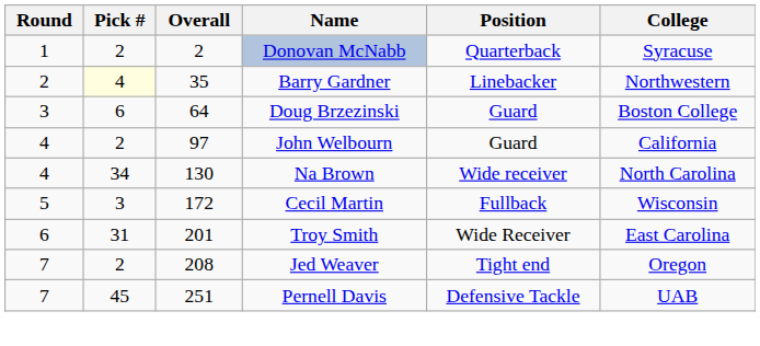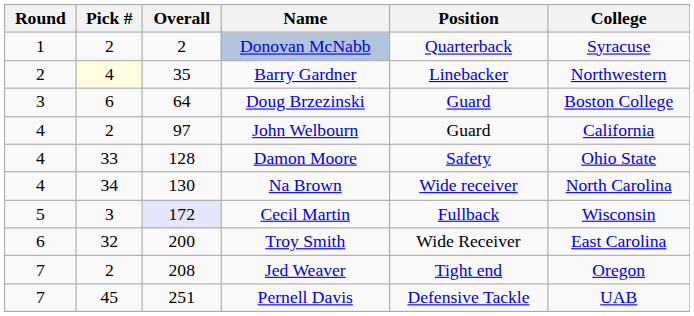+ row: 4 | 33 | 128 | Damon Moore | Safety | Ohio State
Cecil Martin | Overall: no background -> lavender background
Troy Smith | Pick #: 31 -> 32
Troy Smith | Overall: 201 -> 200
